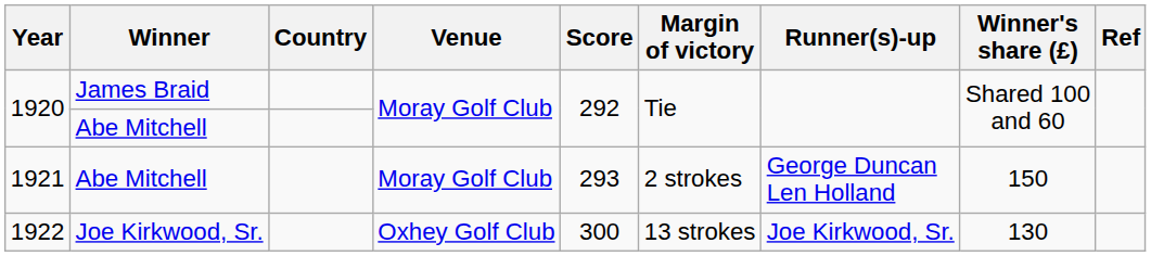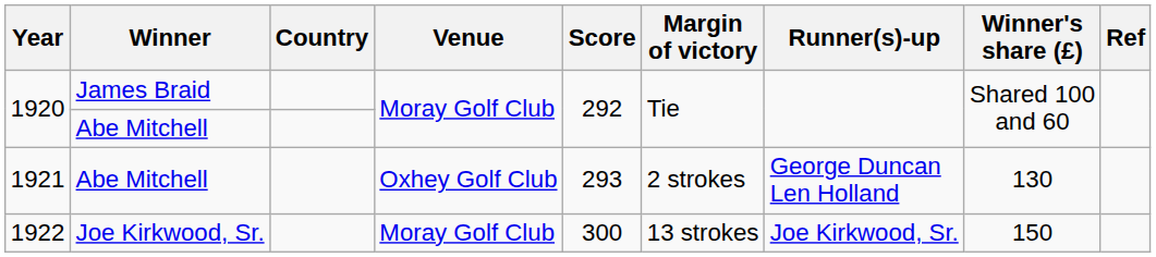1921 | Venue: Moray Golf Club -> Oxhey Golf Club
1921 | Winner's share (£): 150 -> 130
1922 | Venue: Oxhey Golf Club -> Moray Golf Club
1922 | Winner's share (£): 130 -> 150
